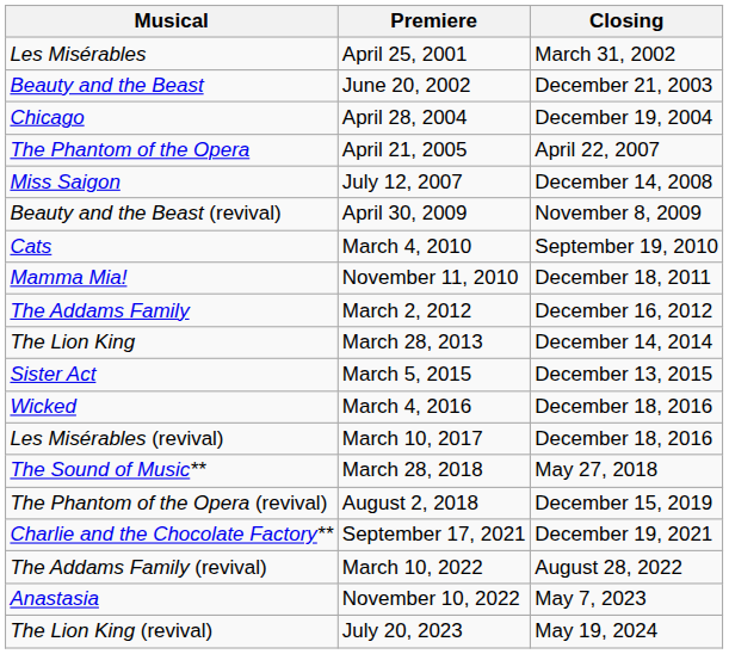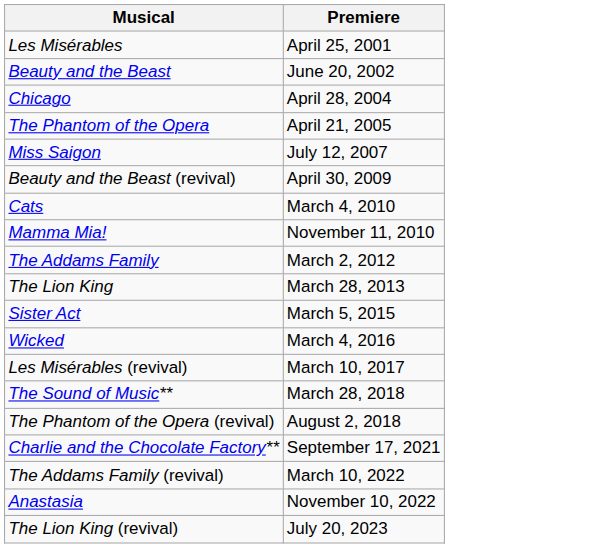- column: Closing | March 31, 2002 | December 21, 2003 | December 19, 2004 | April 22, 2007 | December 14, 2008 | November 8, 2009 | September 19, 2010 | December 18, 2011 | December 16, 2012 | December 14, 2014 | December 13, 2015 | December 18, 2016 | December 18, 2016 | May 27, 2018 | December 15, 2019 | December 19, 2021 | August 28, 2022 | May 7, 2023 | May 19, 2024
